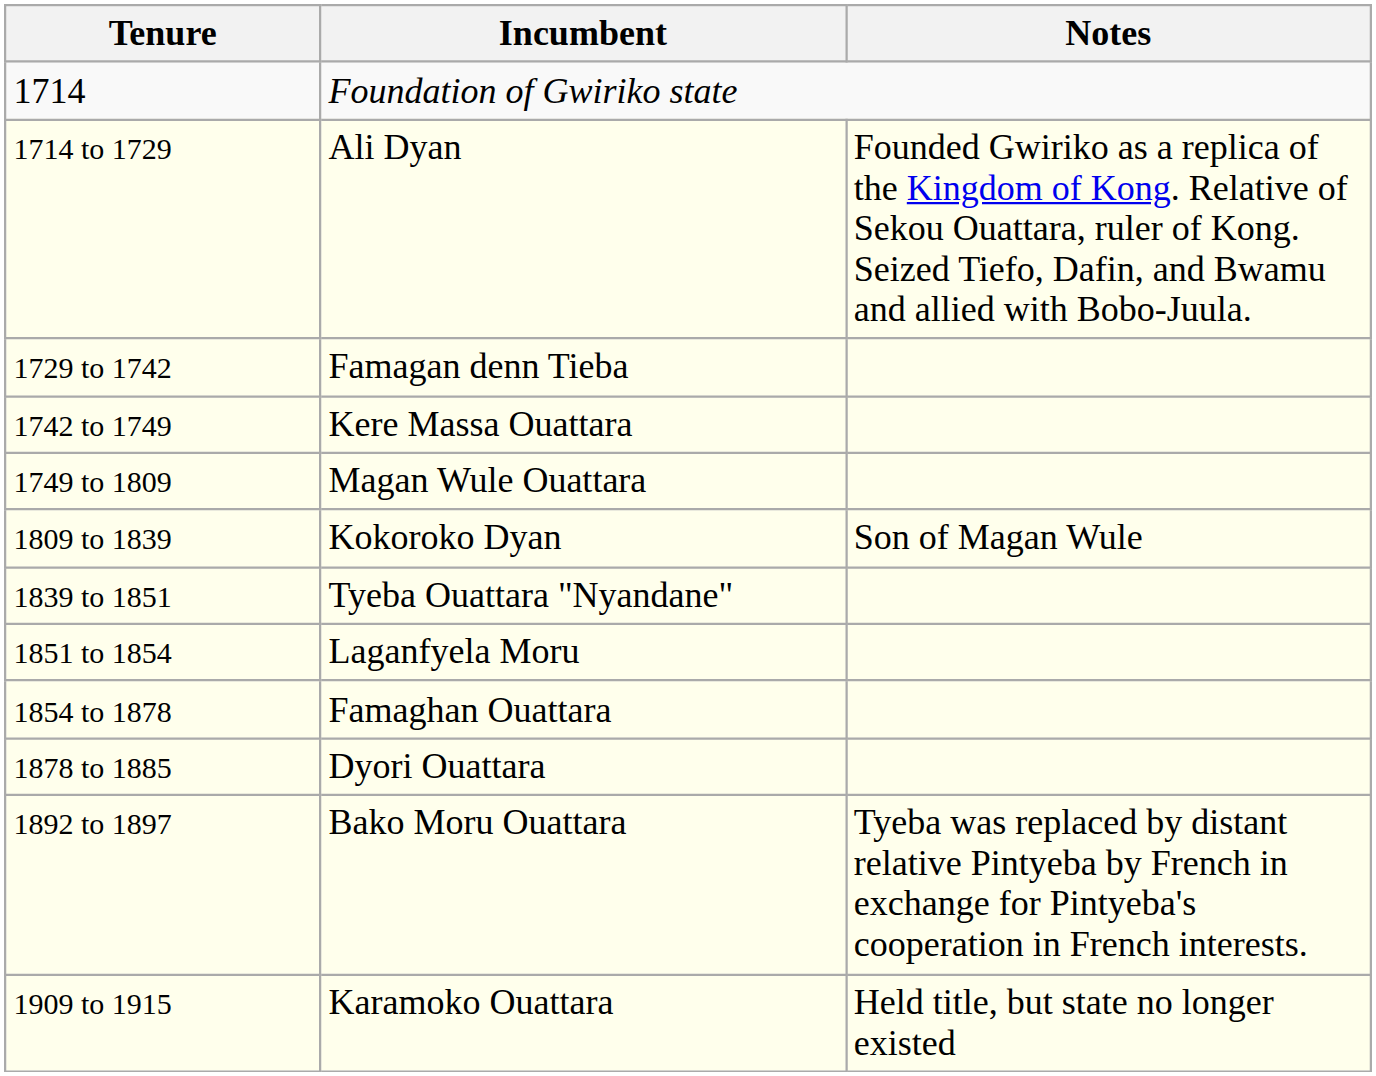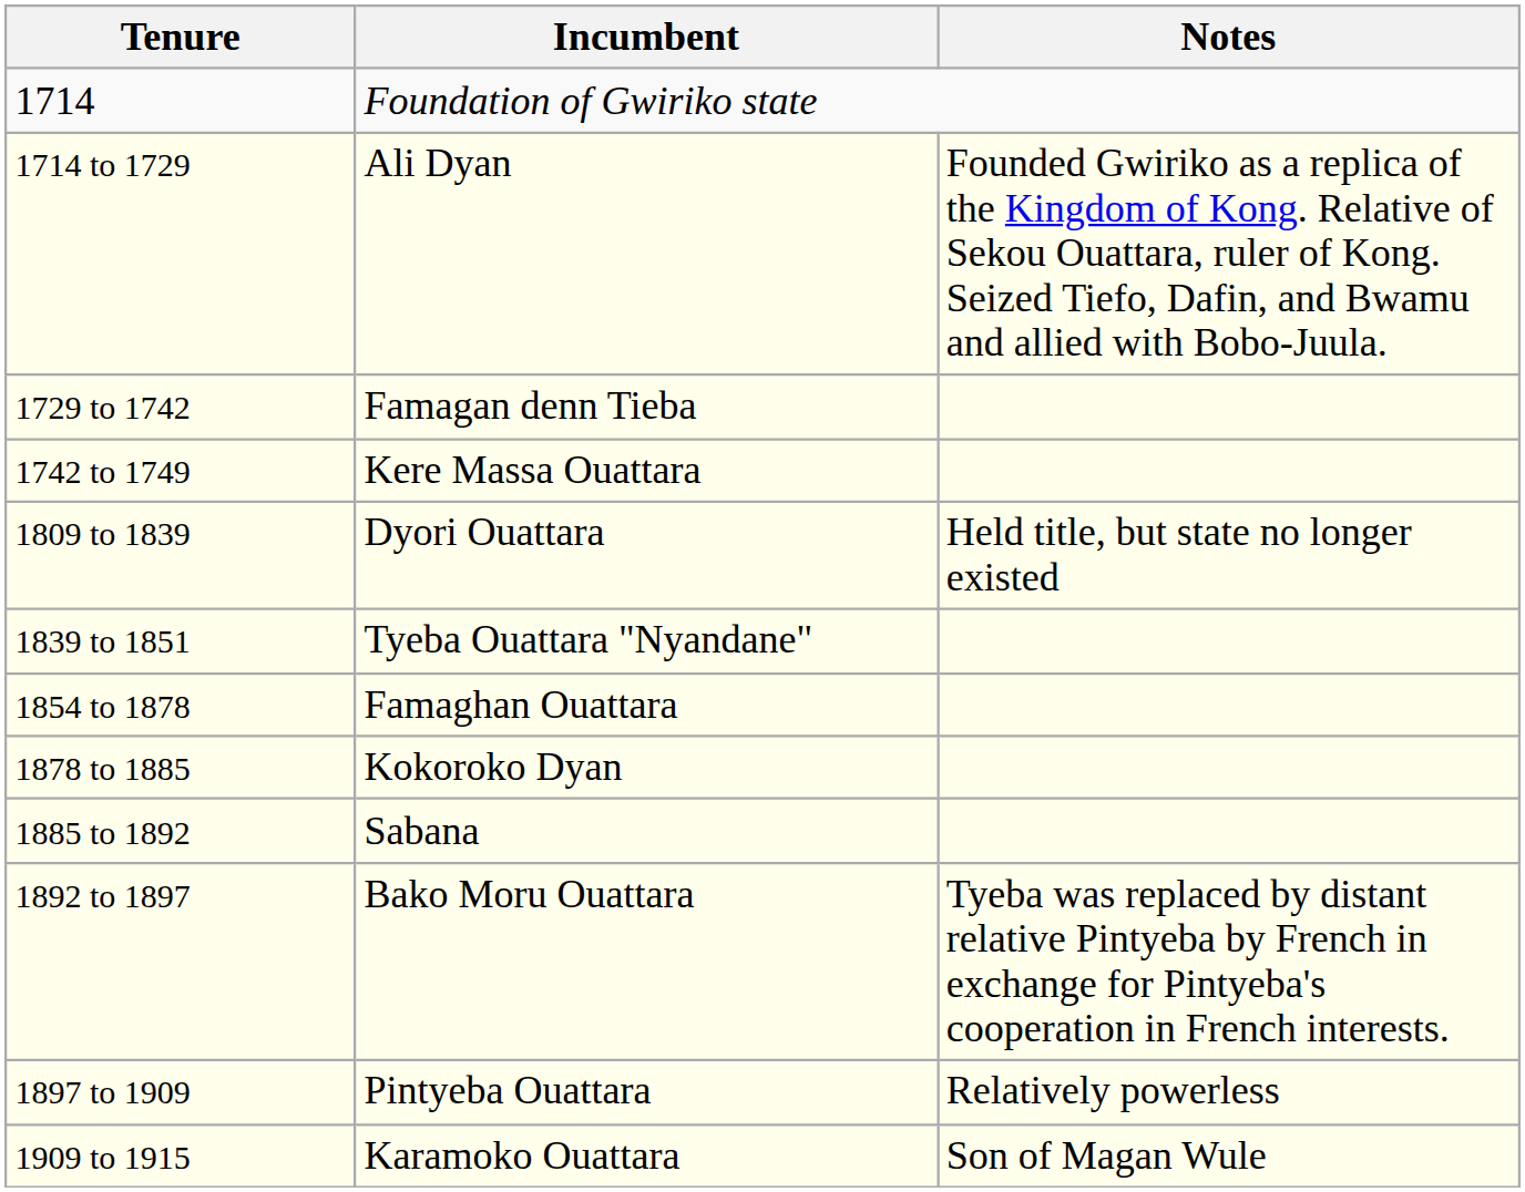- row: 1749 to 1809 | Magan Wule Ouattara
1809 to 1839 | Incumbent: Kokoroko Dyan -> Dyori Ouattara
1809 to 1839 | Notes: Son of Magan Wule -> Held title, but state no longer existed
- row: 1851 to 1854 | Laganfyela Moru
1878 to 1885 | Incumbent: Dyori Ouattara -> Kokoroko Dyan
+ row: 1885 to 1892 | Sabana
+ row: 1897 to 1909 | Pintyeba Ouattara | Relatively powerless
1909 to 1915 | Notes: Held title, but state no longer existed -> Son of Magan Wule
